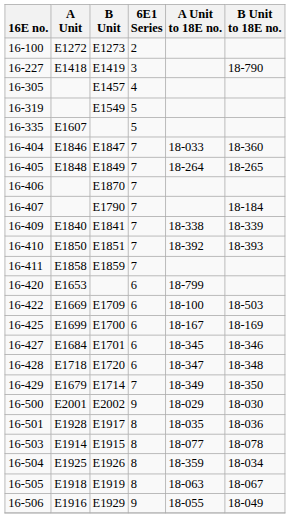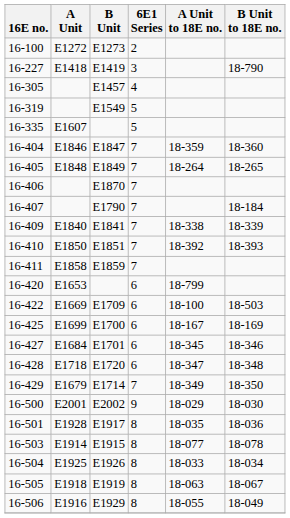16-404 | A Unit to 18E no.: 18-033 -> 18-359
16-504 | A Unit to 18E no.: 18-359 -> 18-033
16-506 | 6E1 Series: 9 -> 8
